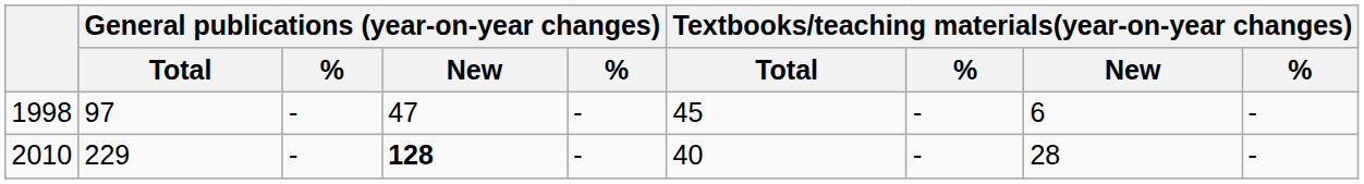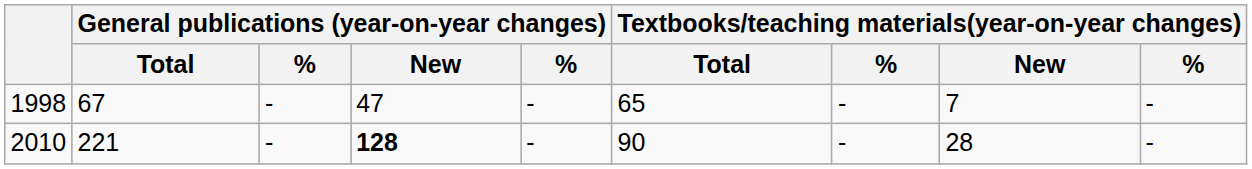1998 | General publications (year-on-year changes) / Total: 97 -> 67
1998 | Textbooks/teaching materials(year-on-year changes) / Total: 45 -> 65
1998 | Textbooks/teaching materials(year-on-year changes) / New: 6 -> 7
2010 | General publications (year-on-year changes) / Total: 229 -> 221
2010 | Textbooks/teaching materials(year-on-year changes) / Total: 40 -> 90
